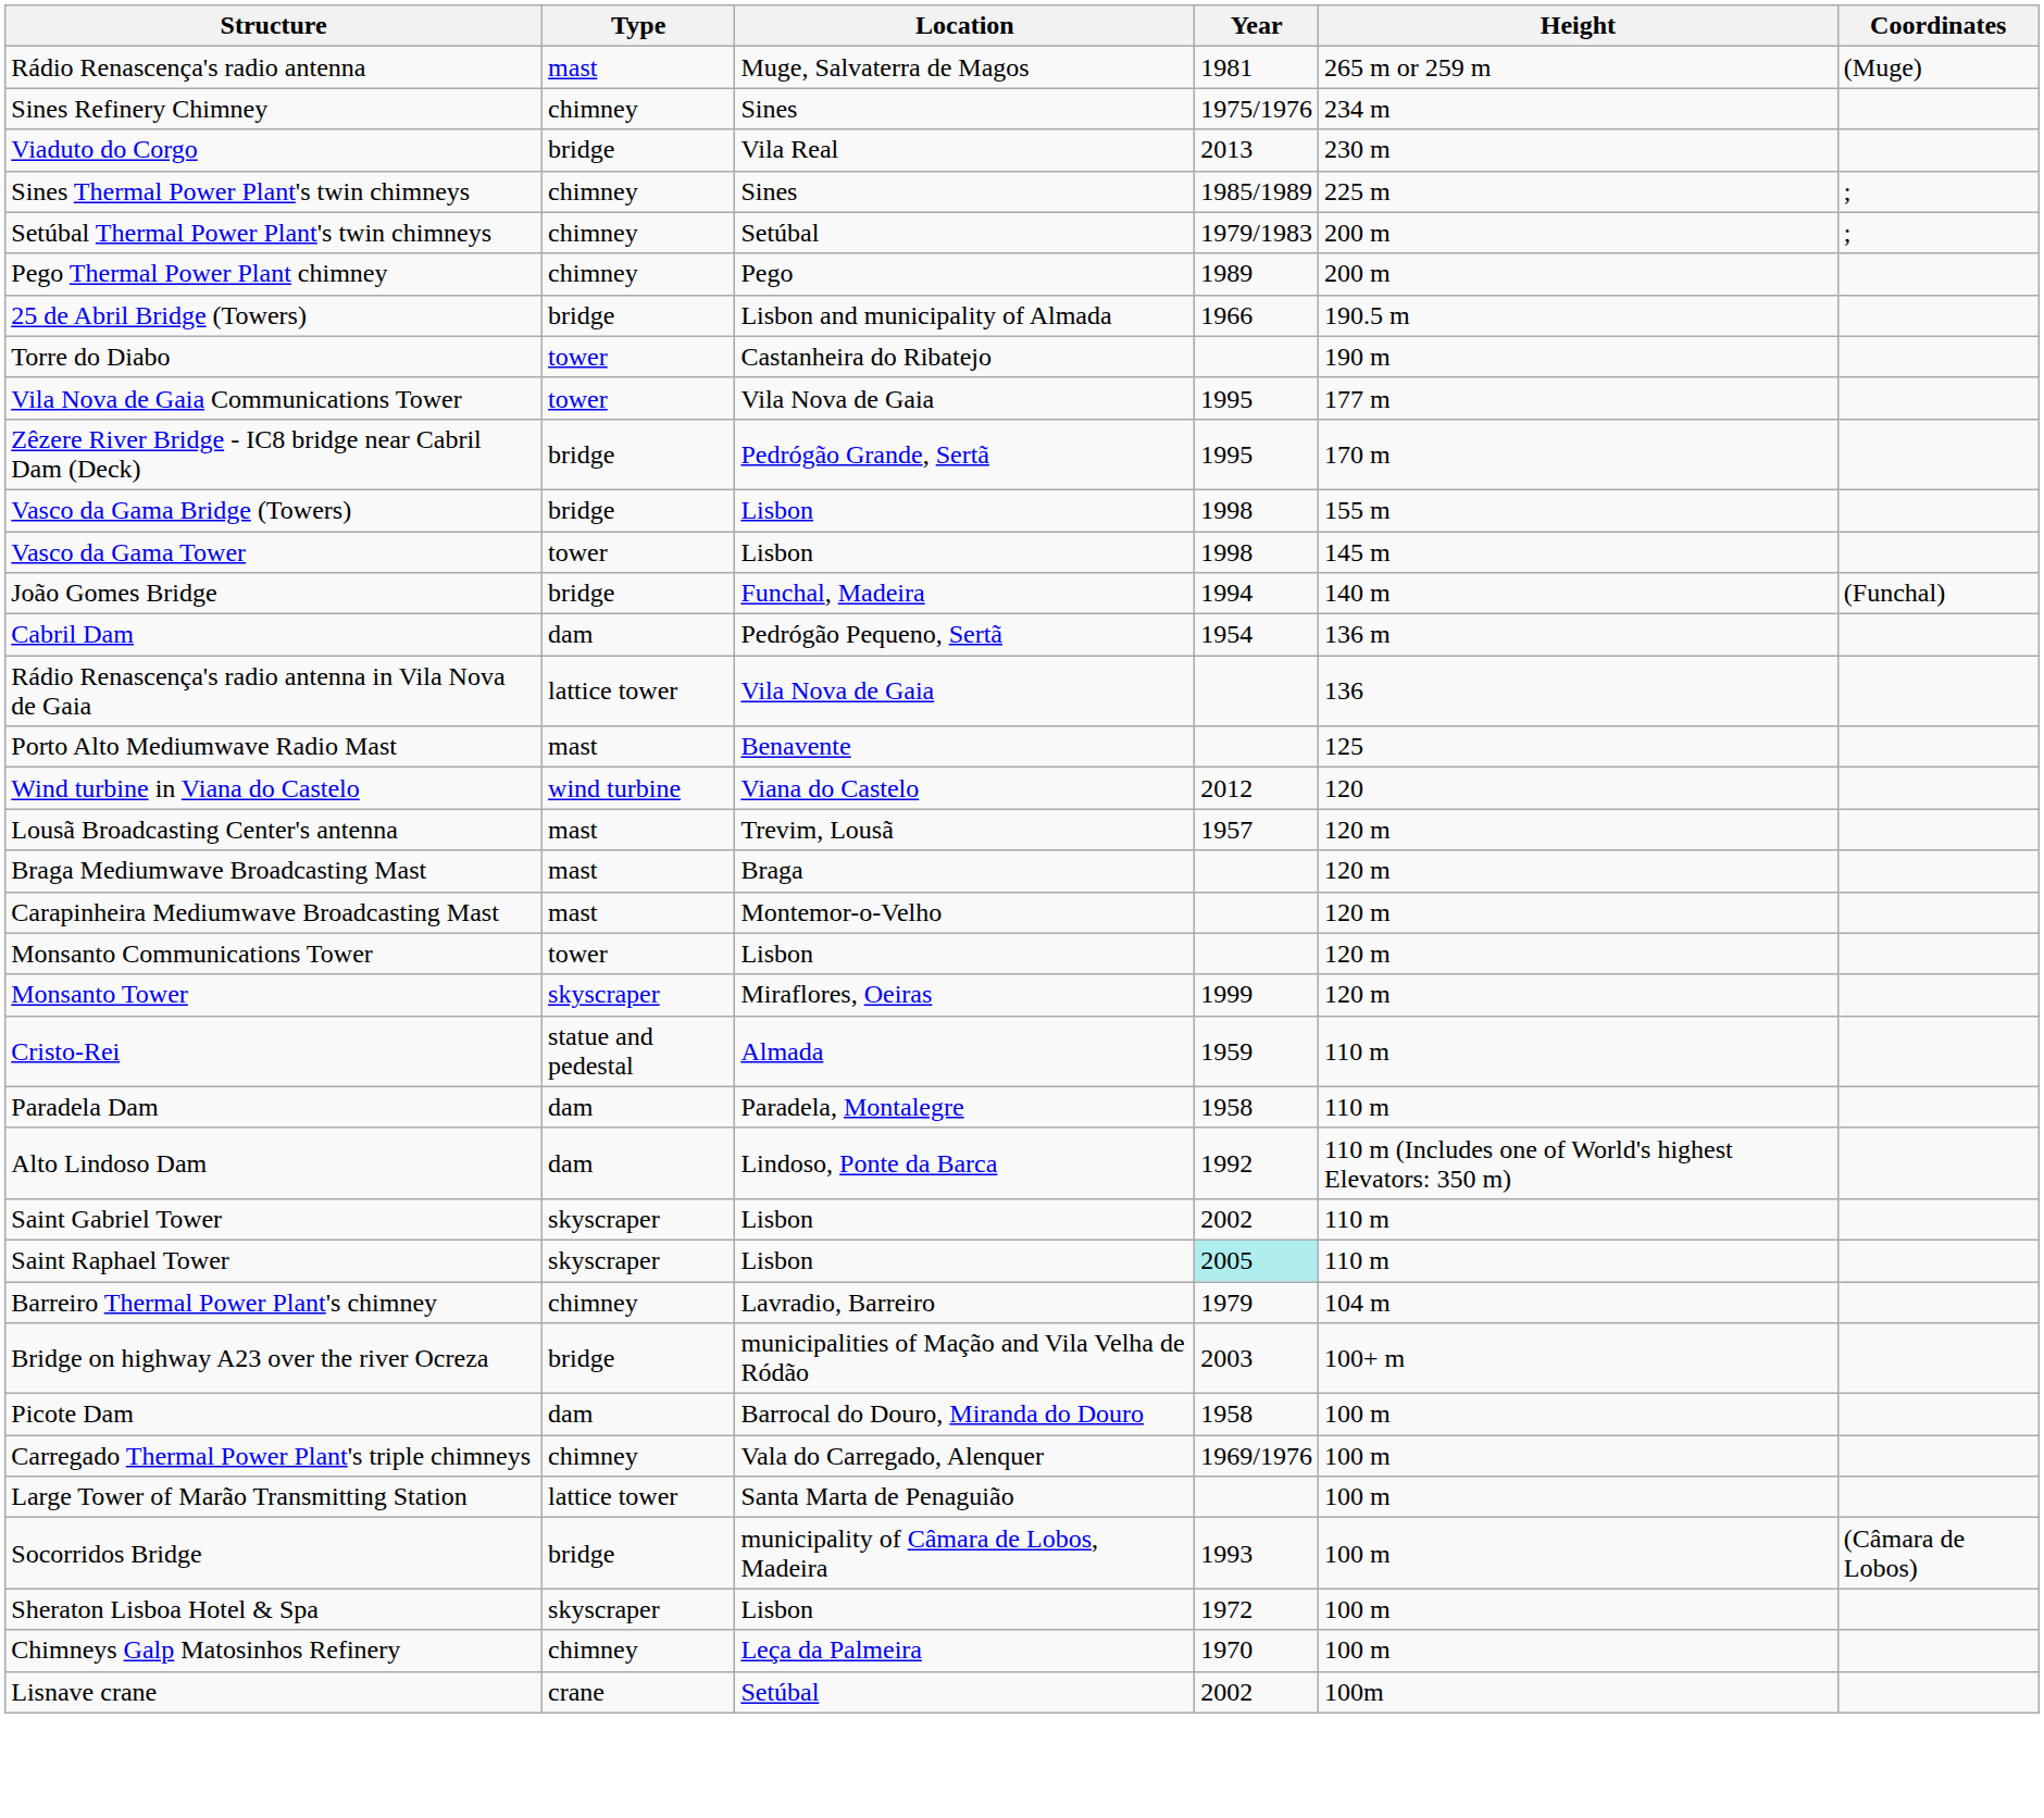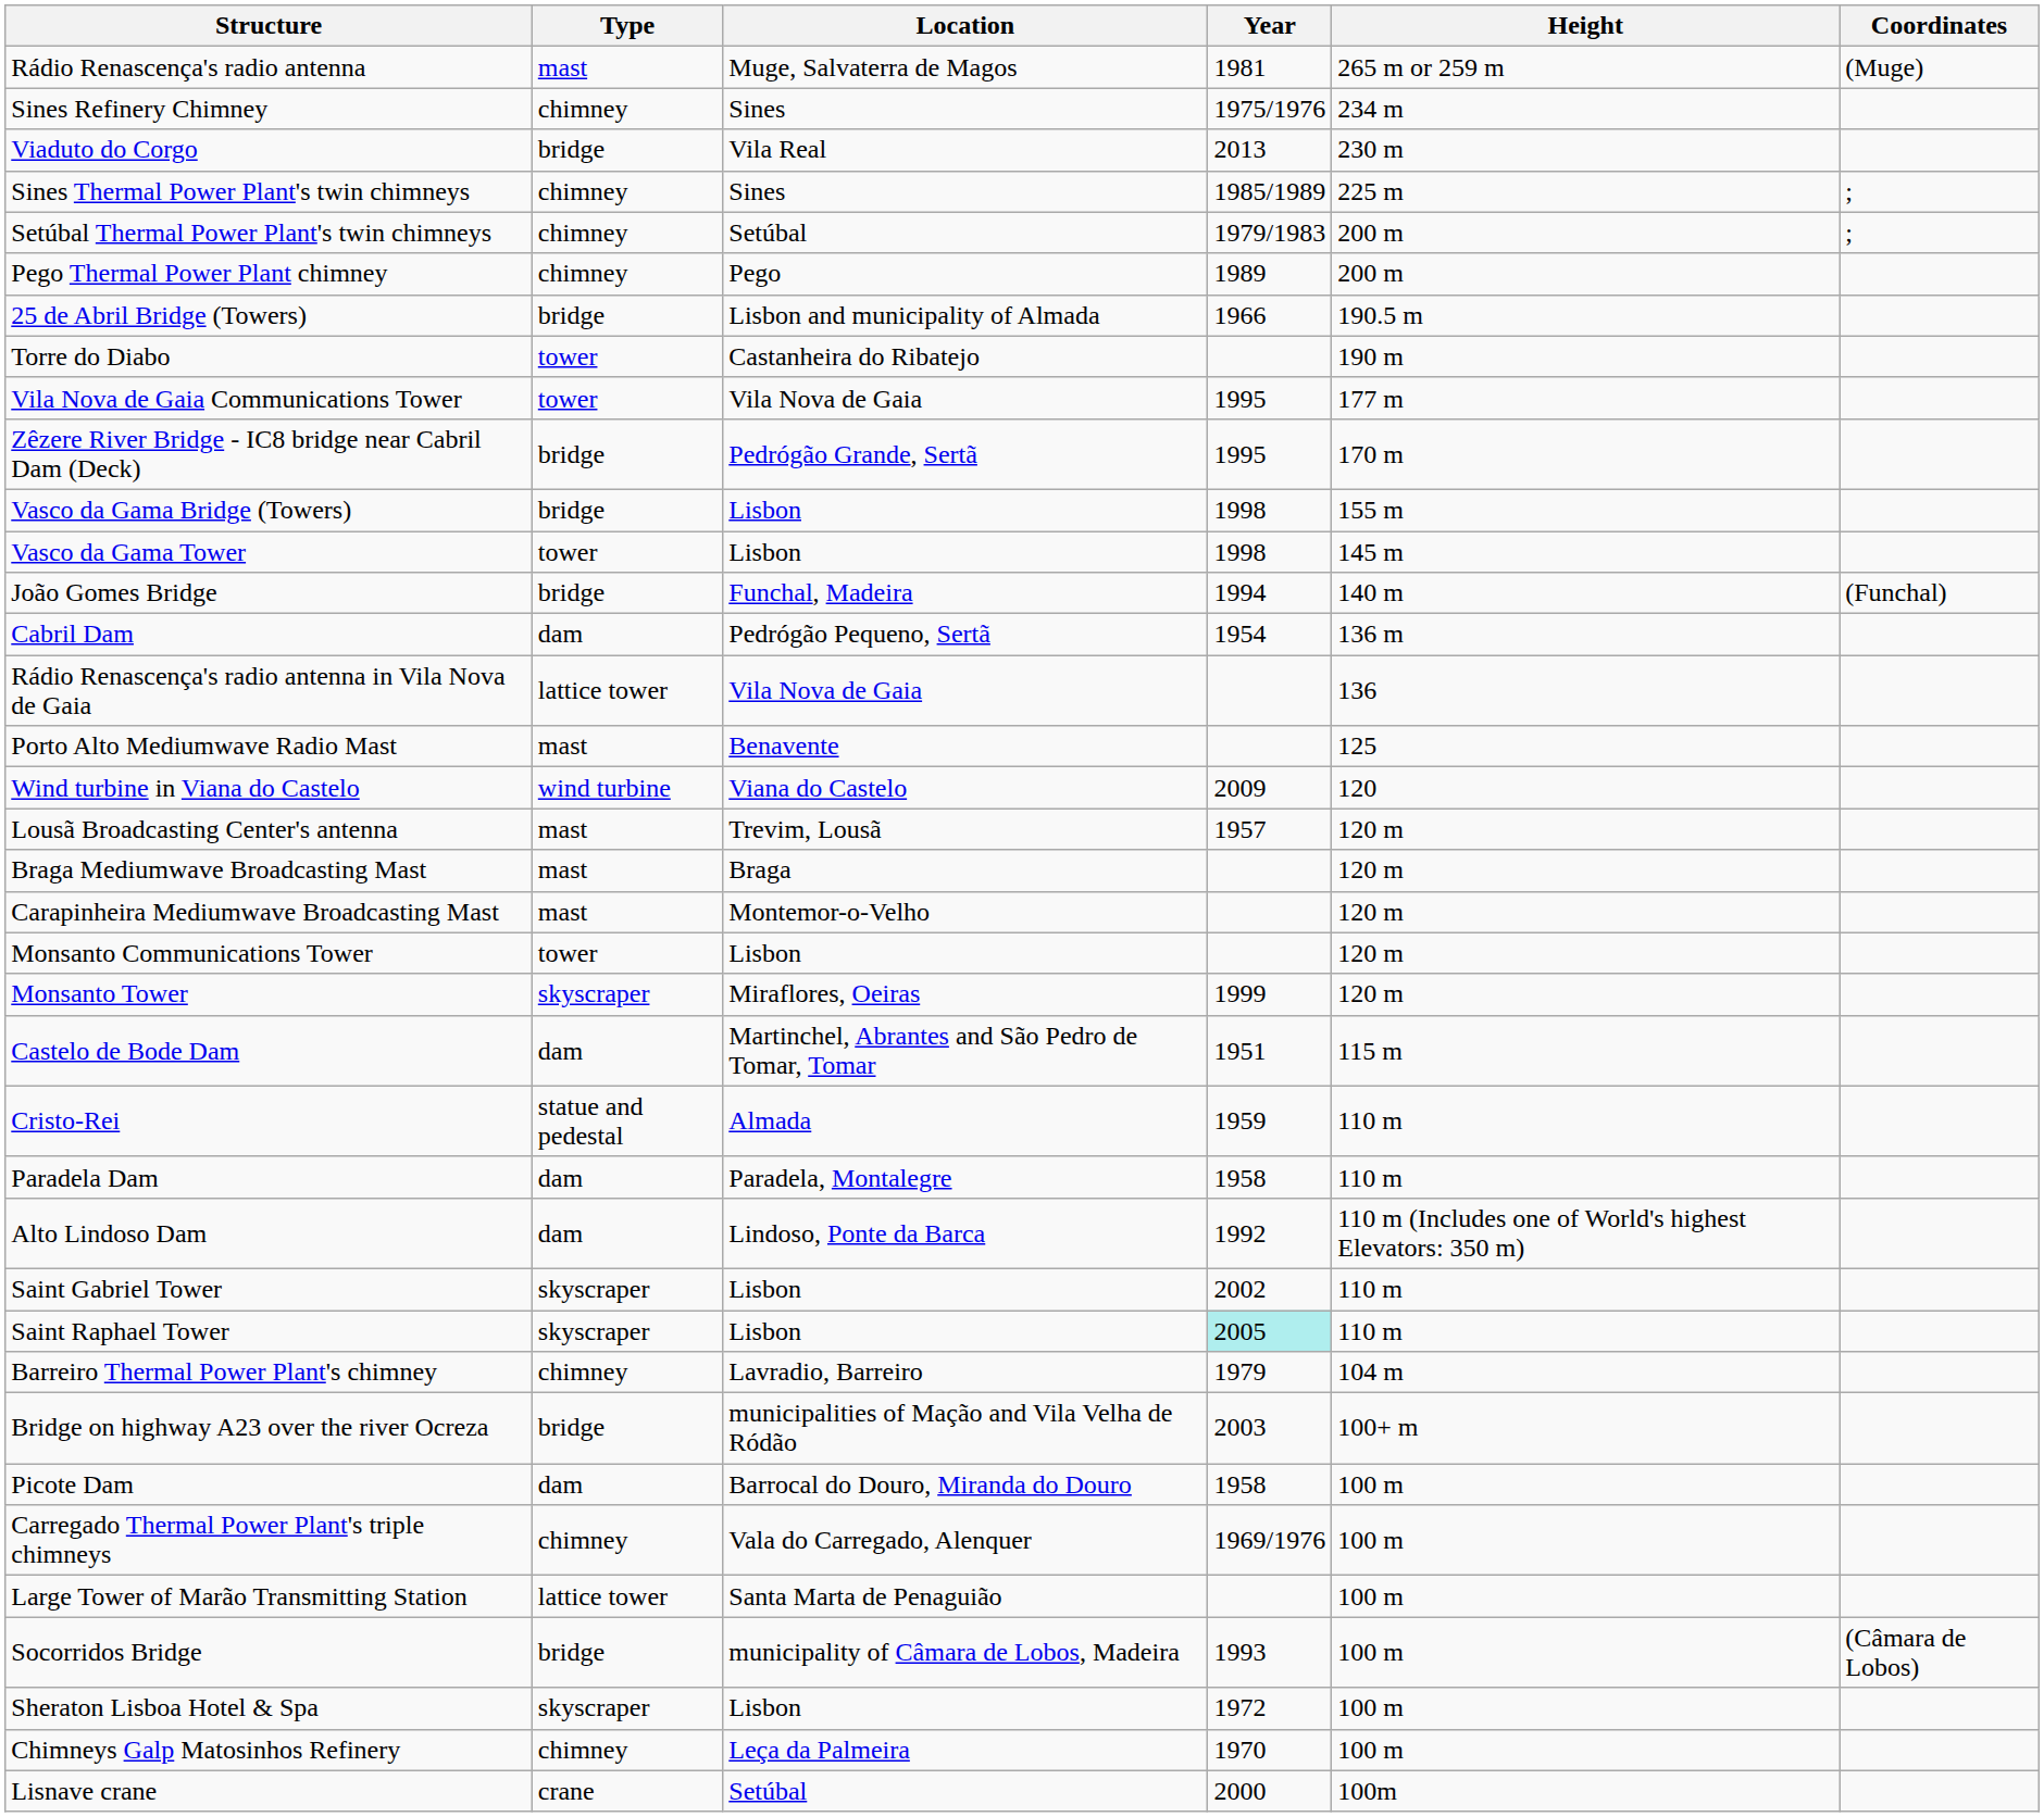Wind turbine in Viana do Castelo | Year: 2012 -> 2009
+ row: Castelo de Bode Dam | dam | Martinchel, Abrantes and São Pedro de Tomar, Tomar | 1951 | 115 m
Lisnave crane | Year: 2002 -> 2000
